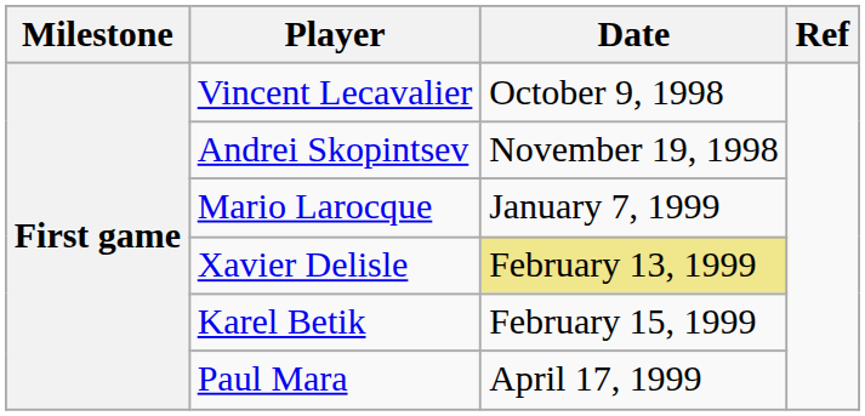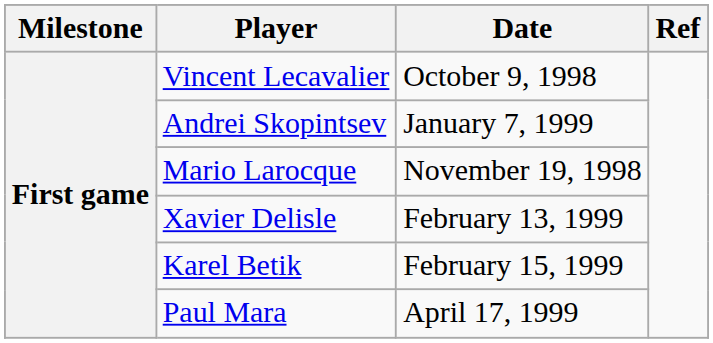Andrei Skopintsev | Date: November 19, 1998 -> January 7, 1999
Mario Larocque | Date: January 7, 1999 -> November 19, 1998
Xavier Delisle | Date: khaki background -> no background
